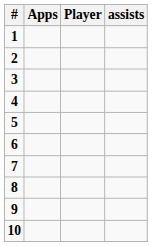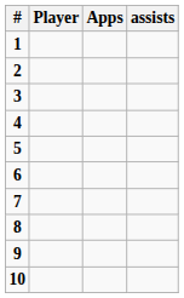columns swapped: Player <-> Apps
